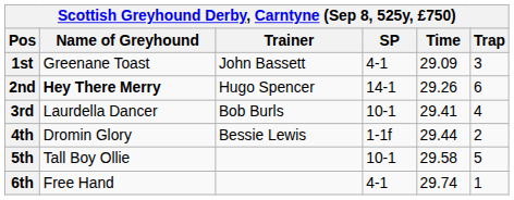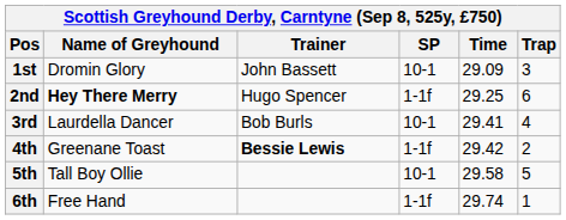1st | Name of Greyhound: Greenane Toast -> Dromin Glory
1st | SP: 4-1 -> 10-1
2nd | SP: 14-1 -> 1-1f
2nd | Time: 29.26 -> 29.25
4th | Name of Greyhound: Dromin Glory -> Greenane Toast
4th | Trainer: normal -> bold
4th | Time: 29.44 -> 29.42
6th | SP: 4-1 -> 1-1f
